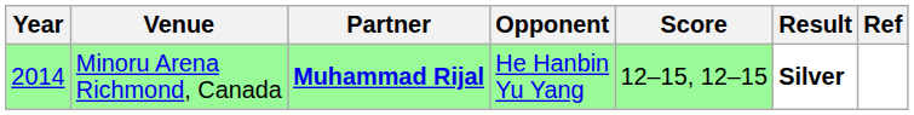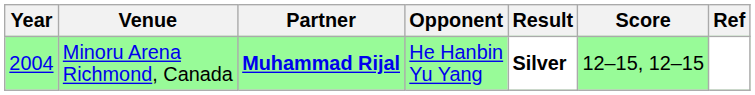columns swapped: Score <-> Result
Minoru Arena Richmond, Canada | Year: 2014 -> 2004
